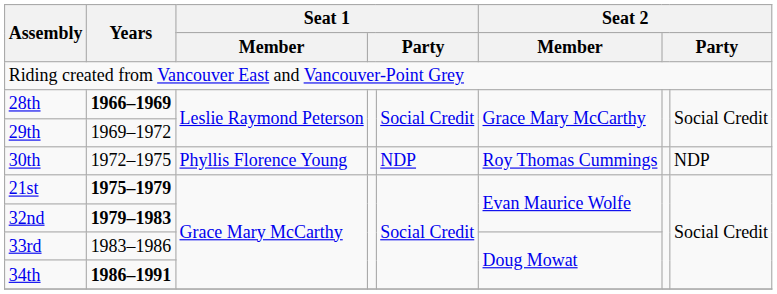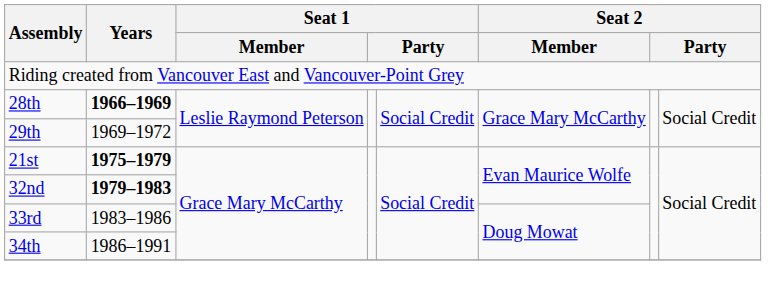- row: 30th | 1972–1975 | Phyllis Florence Young | NDP | Roy Thomas Cummings | NDP
34th | Years: bold -> normal
